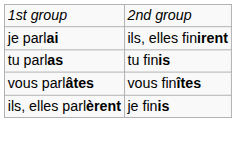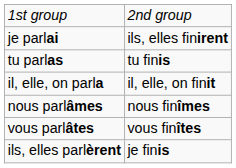+ row: il, elle, on parla | il, elle, on finit
+ row: nous parlâmes | nous finîmes
